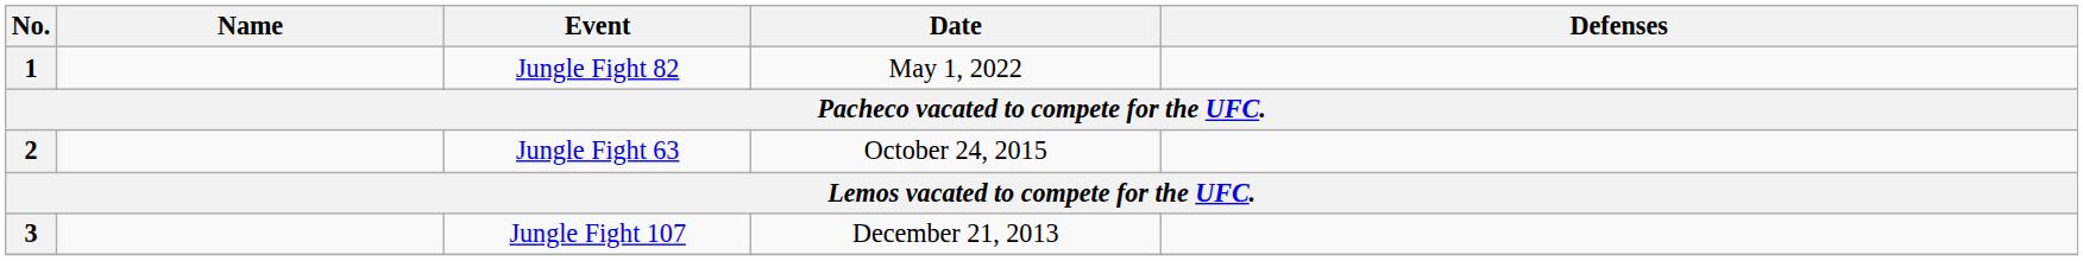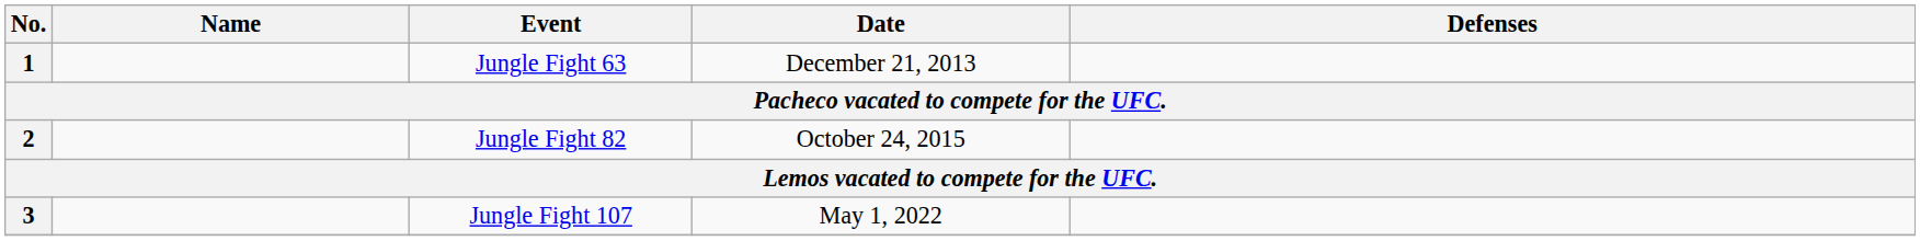1 | Event: Jungle Fight 82 -> Jungle Fight 63
1 | Date: May 1, 2022 -> December 21, 2013
2 | Event: Jungle Fight 63 -> Jungle Fight 82
3 | Date: December 21, 2013 -> May 1, 2022
